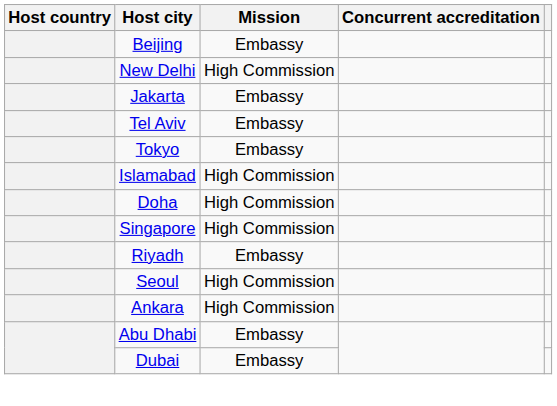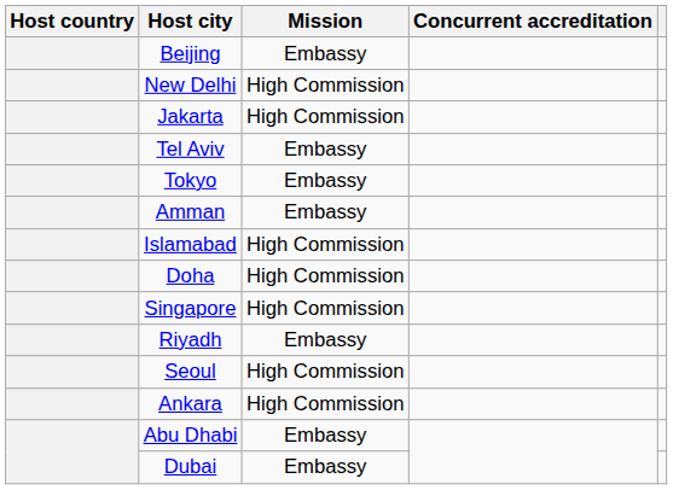Jakarta | Mission: Embassy -> High Commission
+ row: Amman | Embassy
